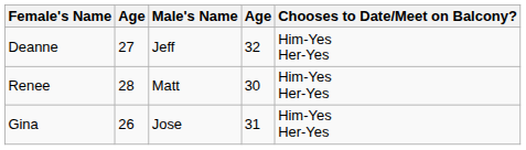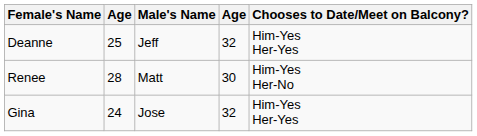Deanne | column 2: 27 -> 25
Renee | Chooses to Date/Meet on Balcony?: Him-Yes Her-Yes -> Him-Yes Her-No
Gina | column 2: 26 -> 24
Gina | column 4: 31 -> 32
